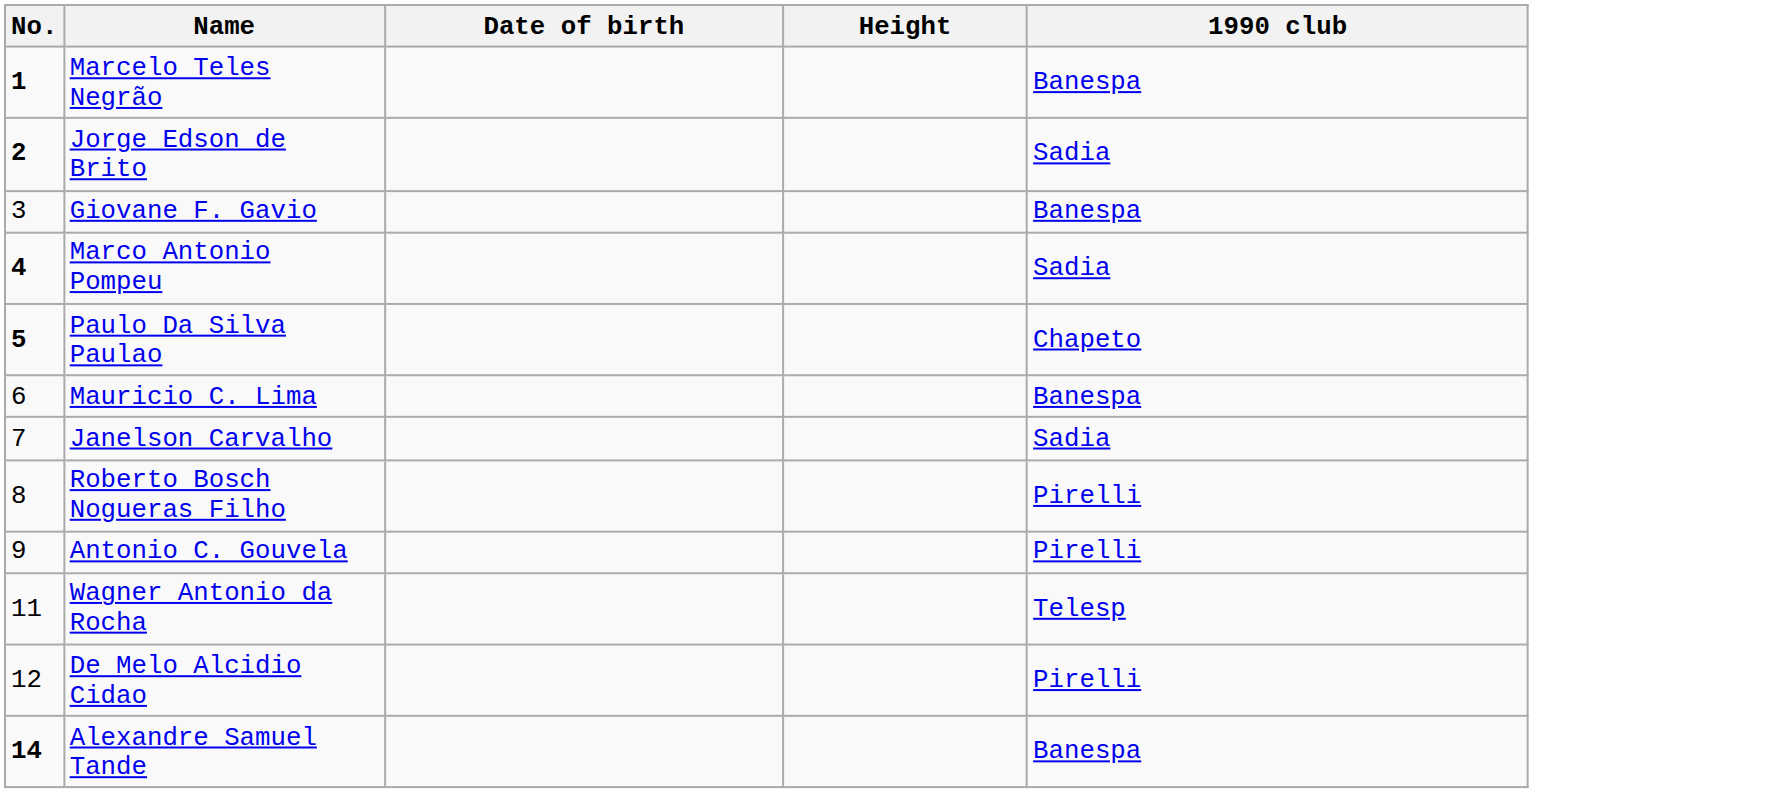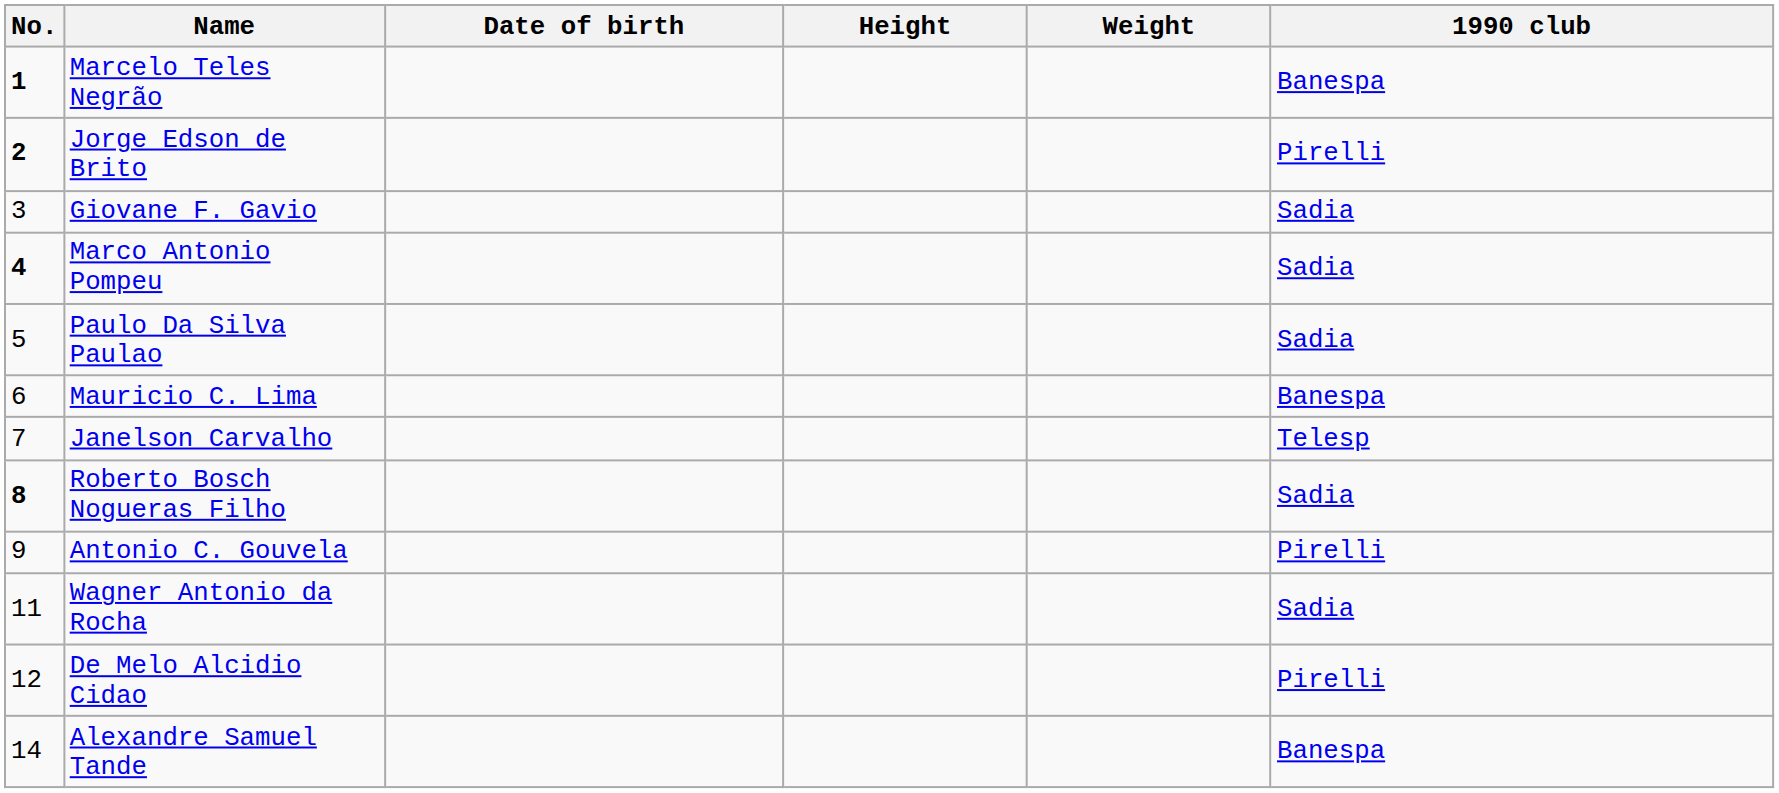+ column: Weight
Jorge Edson de Brito | 1990 club: Sadia -> Pirelli
Giovane F. Gavio | 1990 club: Banespa -> Sadia
Paulo Da Silva Paulao | No.: bold -> normal
Paulo Da Silva Paulao | 1990 club: Chapeto -> Sadia
Janelson Carvalho | 1990 club: Sadia -> Telesp
Roberto Bosch Nogueras Filho | No.: normal -> bold
Roberto Bosch Nogueras Filho | 1990 club: Pirelli -> Sadia
Wagner Antonio da Rocha | 1990 club: Telesp -> Sadia
Alexandre Samuel Tande | No.: bold -> normal
